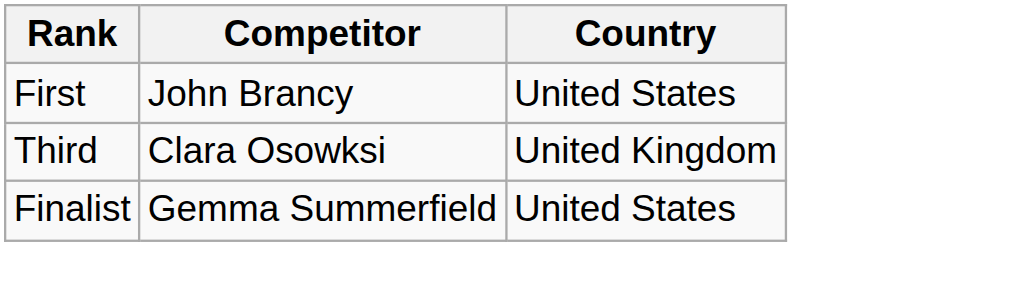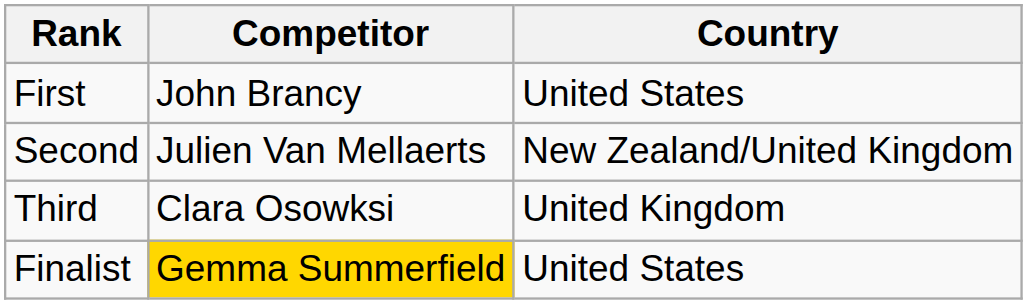+ row: Second | Julien Van Mellaerts | New Zealand/United Kingdom
Finalist | Competitor: no background -> gold background
